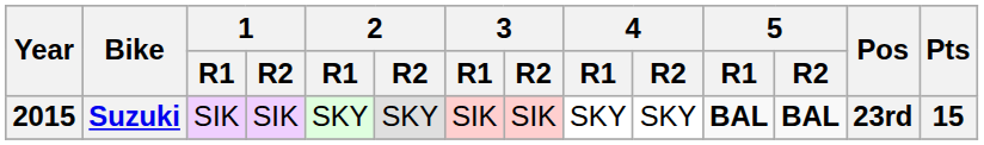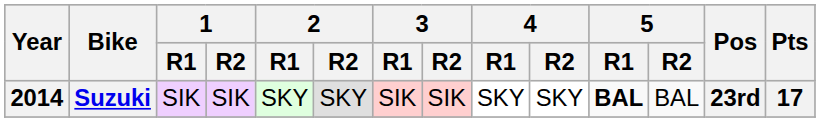Suzuki | Year: 2015 -> 2014
Suzuki | 5 / R2: bold -> normal
Suzuki | Pts: 15 -> 17
